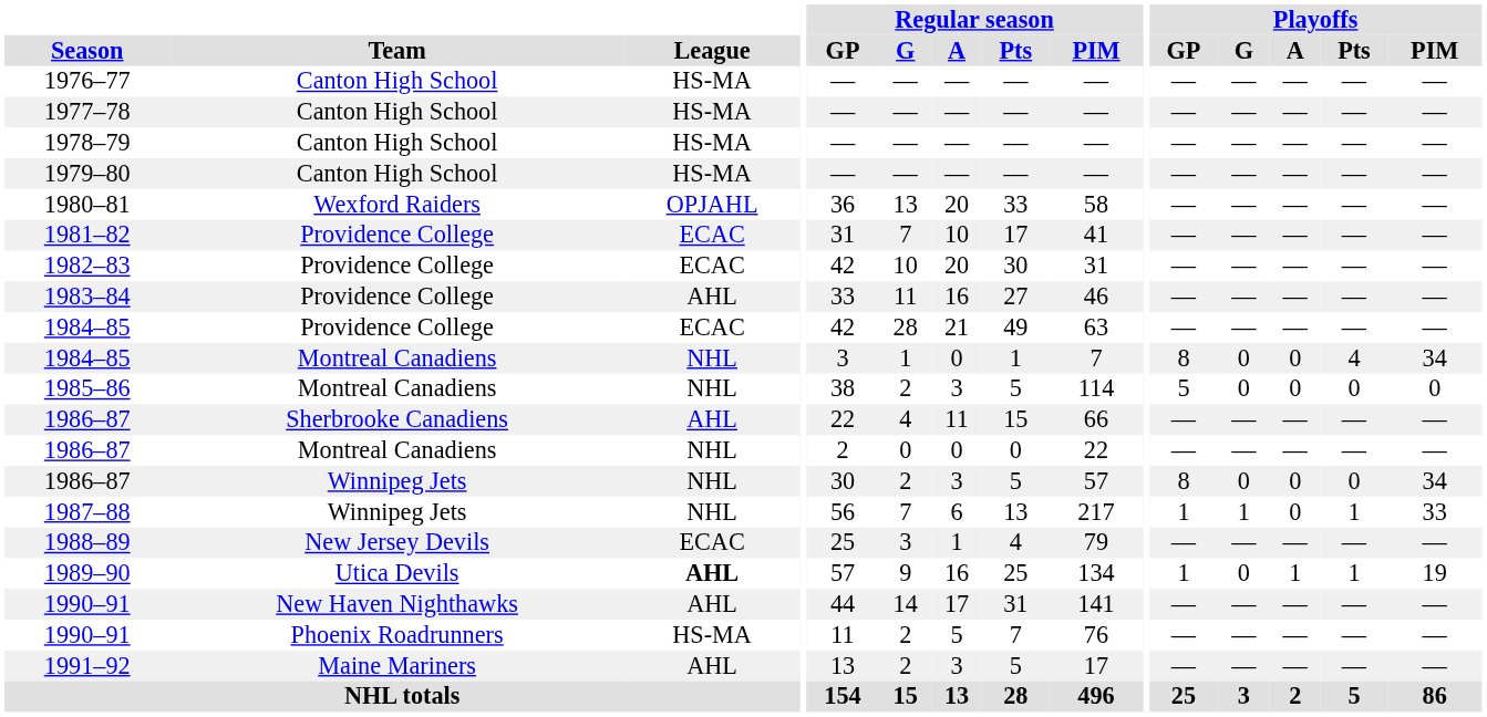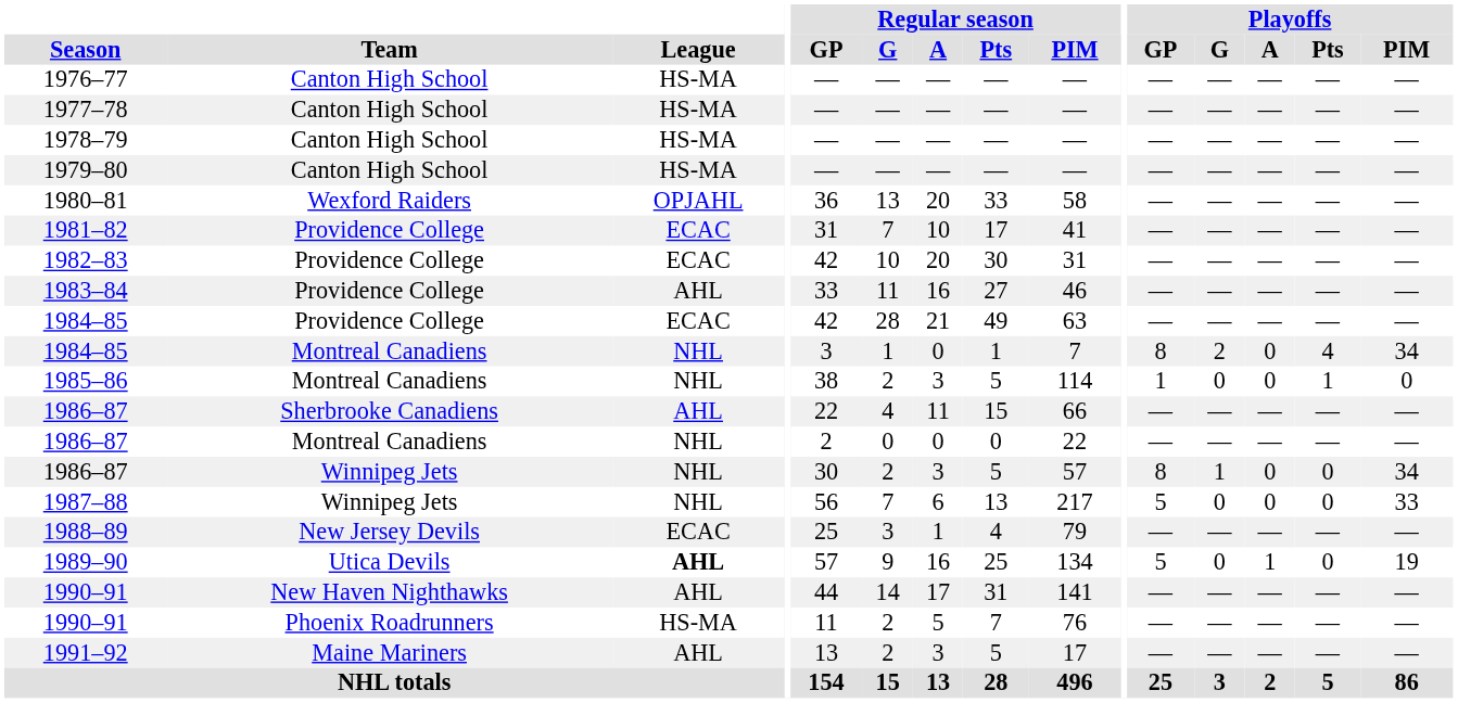1984–85 / Montreal Canadiens | Playoffs / G: 0 -> 2
1985–86 | Playoffs / GP: 5 -> 1
1985–86 | Playoffs / Pts: 0 -> 1
1986–87 / Winnipeg Jets | Playoffs / G: 0 -> 1
1987–88 | Playoffs / GP: 1 -> 5
1987–88 | Playoffs / G: 1 -> 0
1987–88 | Playoffs / Pts: 1 -> 0
1989–90 | Playoffs / GP: 1 -> 5
1989–90 | Playoffs / Pts: 1 -> 0
